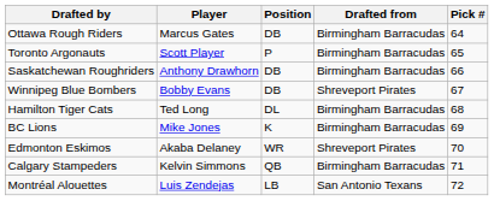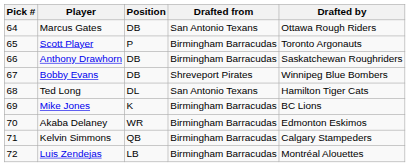columns swapped: Pick # <-> Drafted by
Marcus Gates | Drafted from: Birmingham Barracudas -> San Antonio Texans
Ted Long | Drafted from: Birmingham Barracudas -> San Antonio Texans
Akaba Delaney | Drafted from: Shreveport Pirates -> Birmingham Barracudas
Luis Zendejas | Drafted from: San Antonio Texans -> Birmingham Barracudas
